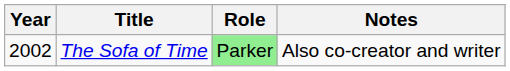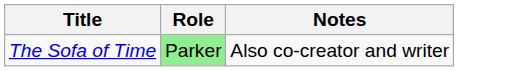- column: Year | 2002
